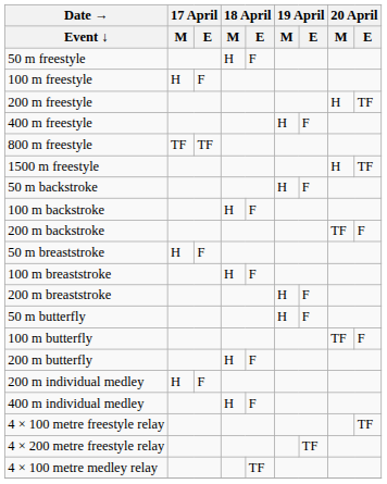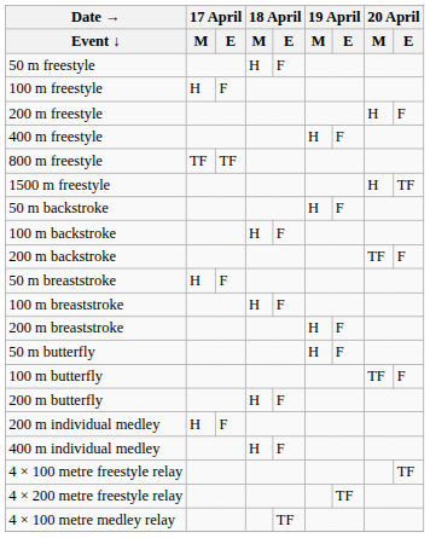200 m freestyle | 20 April / E: TF -> F
